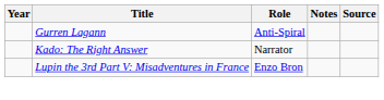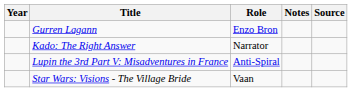Gurren Lagann | Role: Anti-Spiral -> Enzo Bron
Lupin the 3rd Part V: Misadventures in France | Role: Enzo Bron -> Anti-Spiral
+ row: Star Wars: Visions - The Village Bride | Vaan
